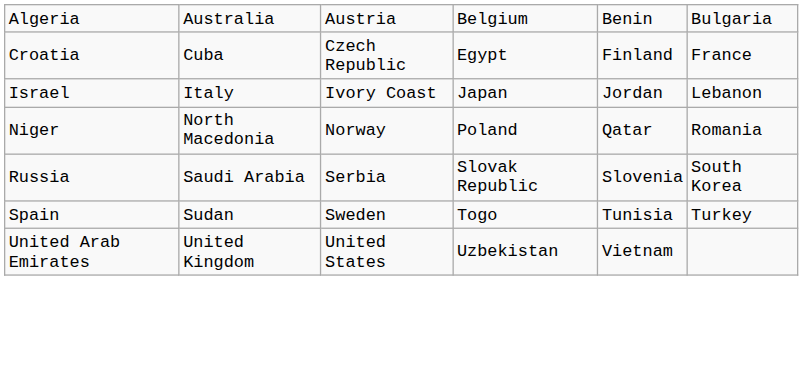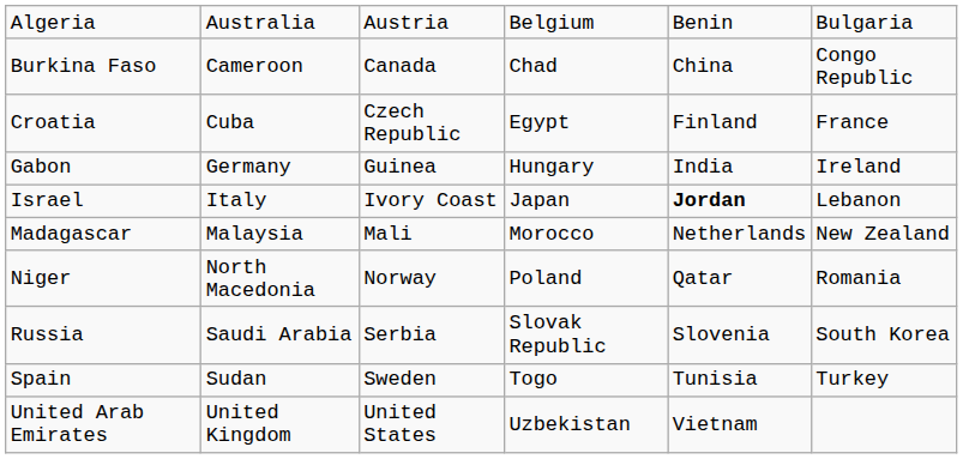+ row: Burkina Faso | Cameroon | Canada | Chad | China | Congo Republic
+ row: Gabon | Germany | Guinea | Hungary | India | Ireland
Israel | column 5: normal -> bold
+ row: Madagascar | Malaysia | Mali | Morocco | Netherlands | New Zealand
